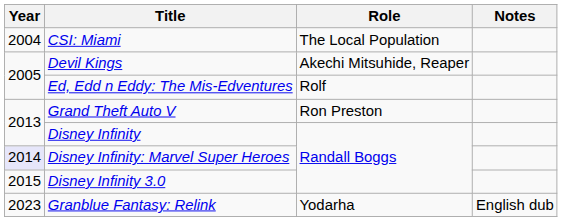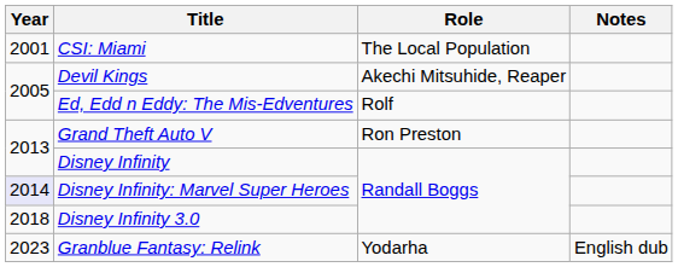CSI: Miami | Year: 2004 -> 2001
Disney Infinity 3.0 | Year: 2015 -> 2018
